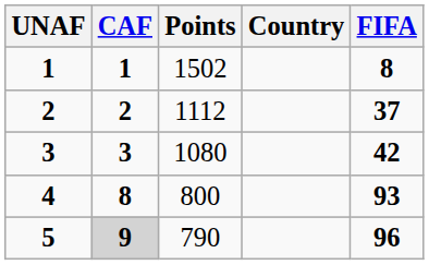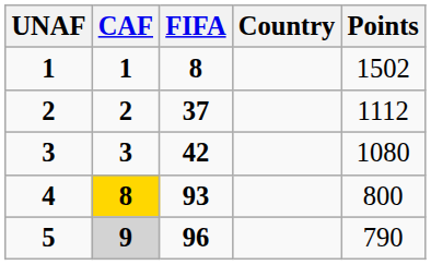columns swapped: FIFA <-> Points
4 | CAF: no background -> gold background
